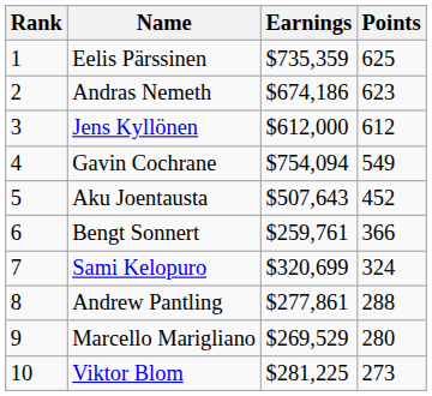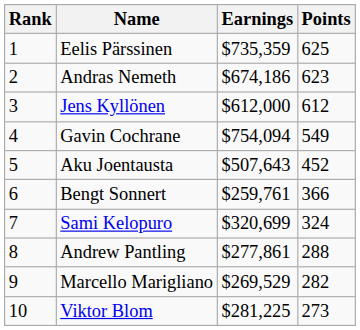Marcello Marigliano | Points: 280 -> 282
